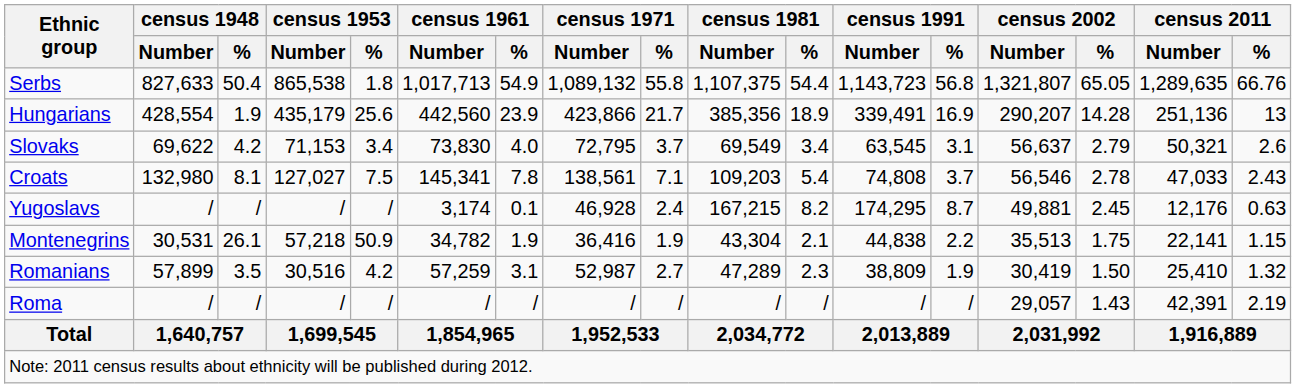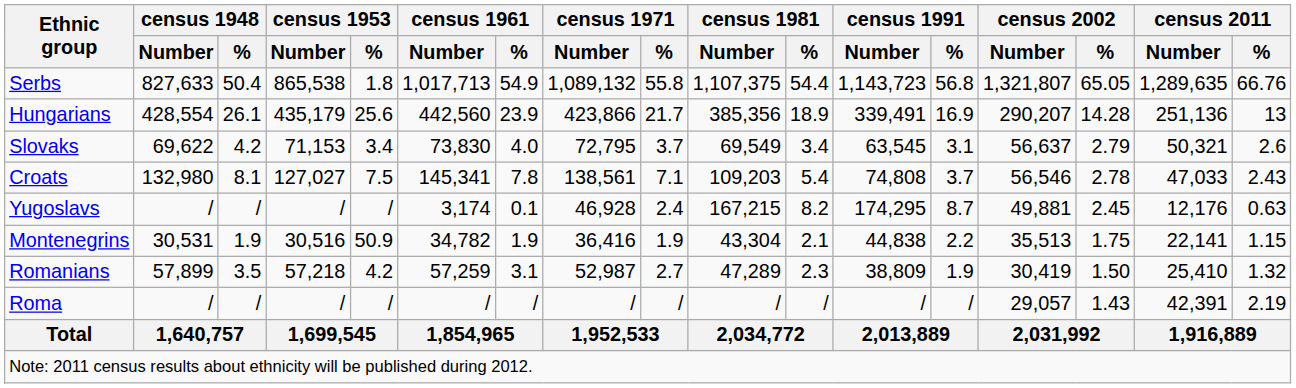Hungarians | census 1948 / %: 1.9 -> 26.1
Montenegrins | census 1948 / %: 26.1 -> 1.9
Montenegrins | census 1953 / Number: 57,218 -> 30,516
Romanians | census 1953 / Number: 30,516 -> 57,218
